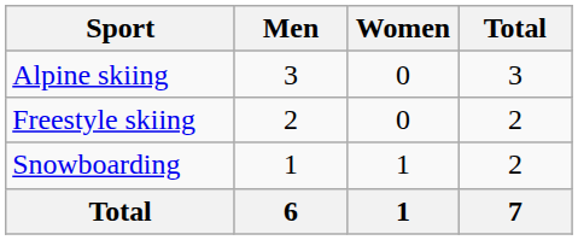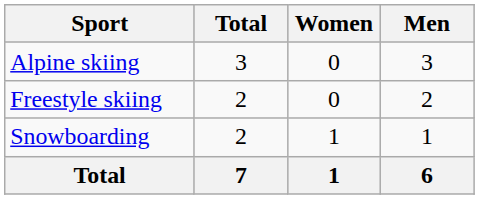columns swapped: Men <-> Total
